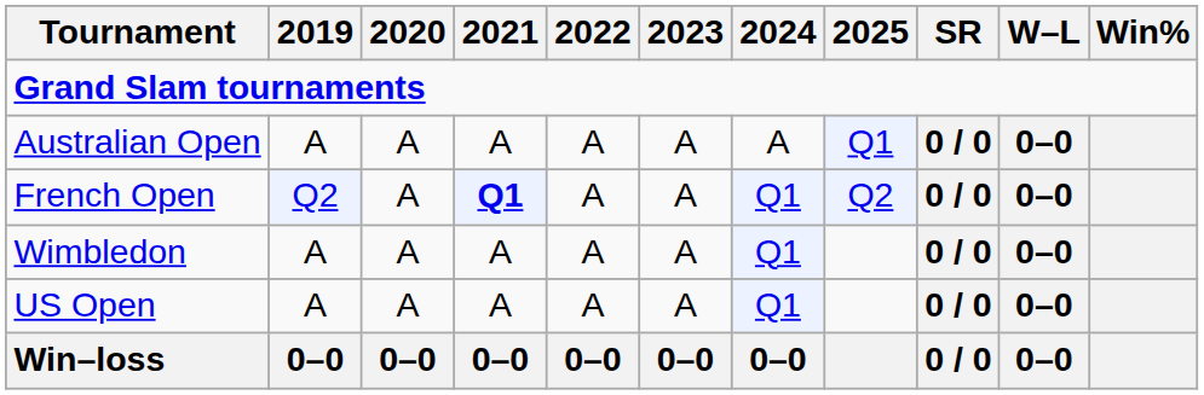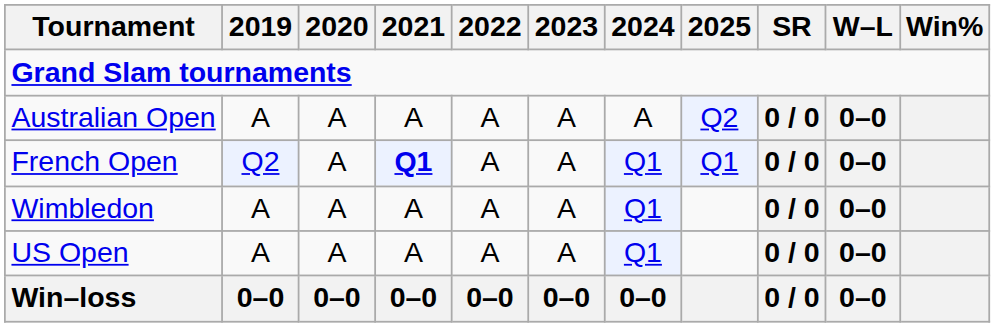Australian Open | 2025: Q1 -> Q2
French Open | 2025: Q2 -> Q1
